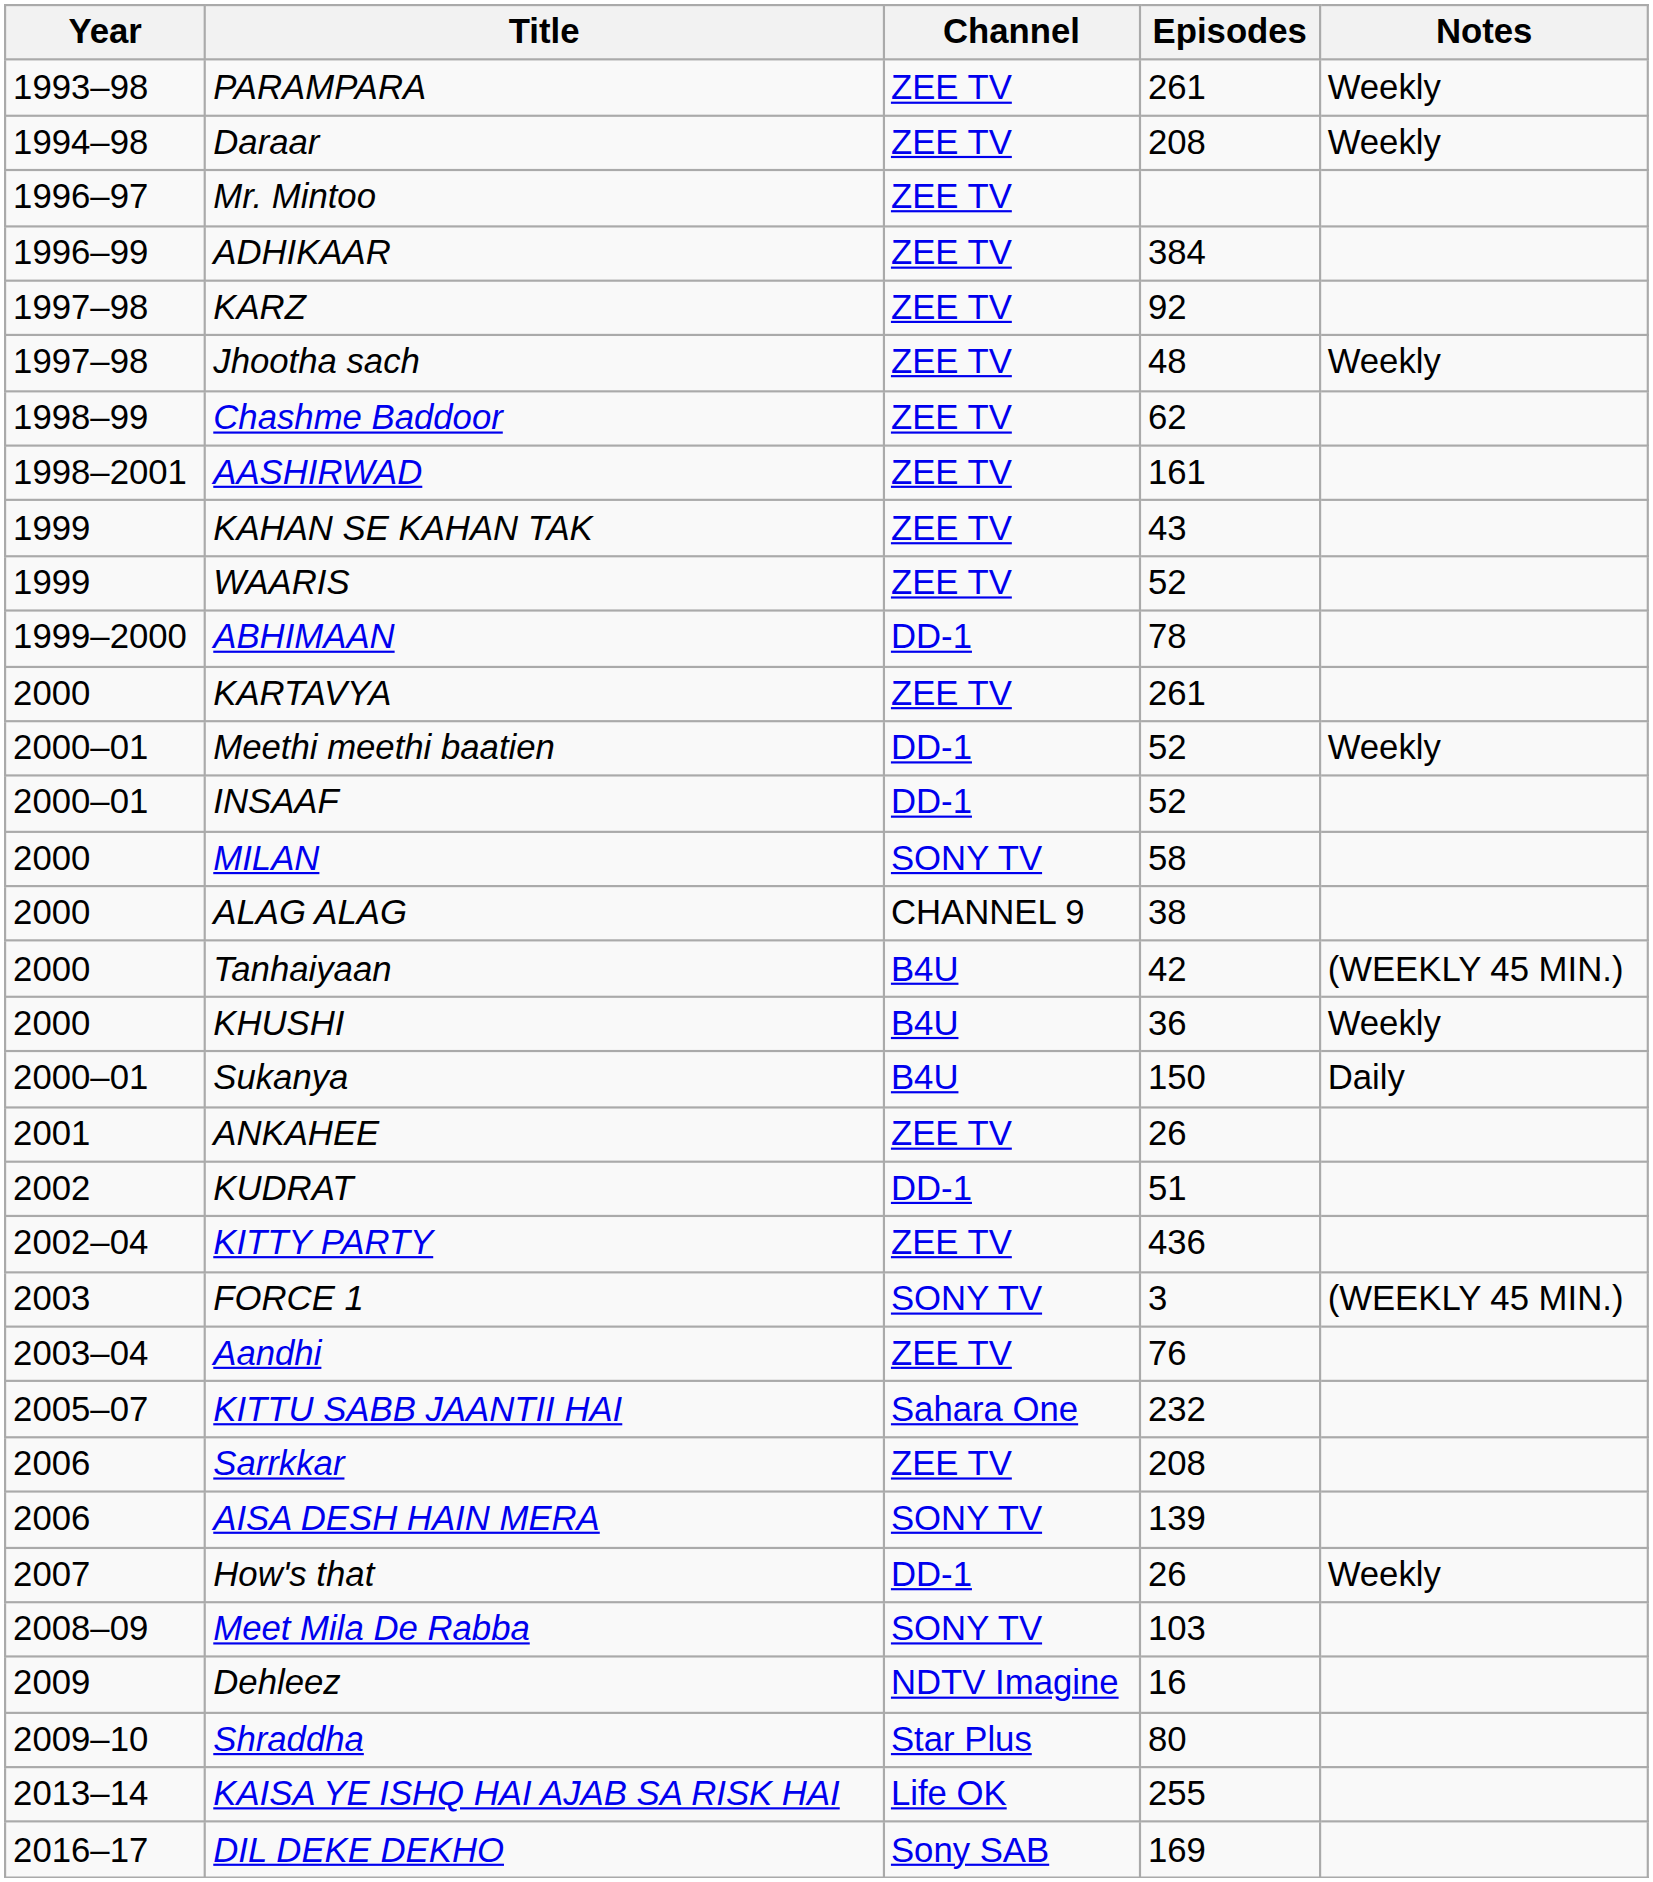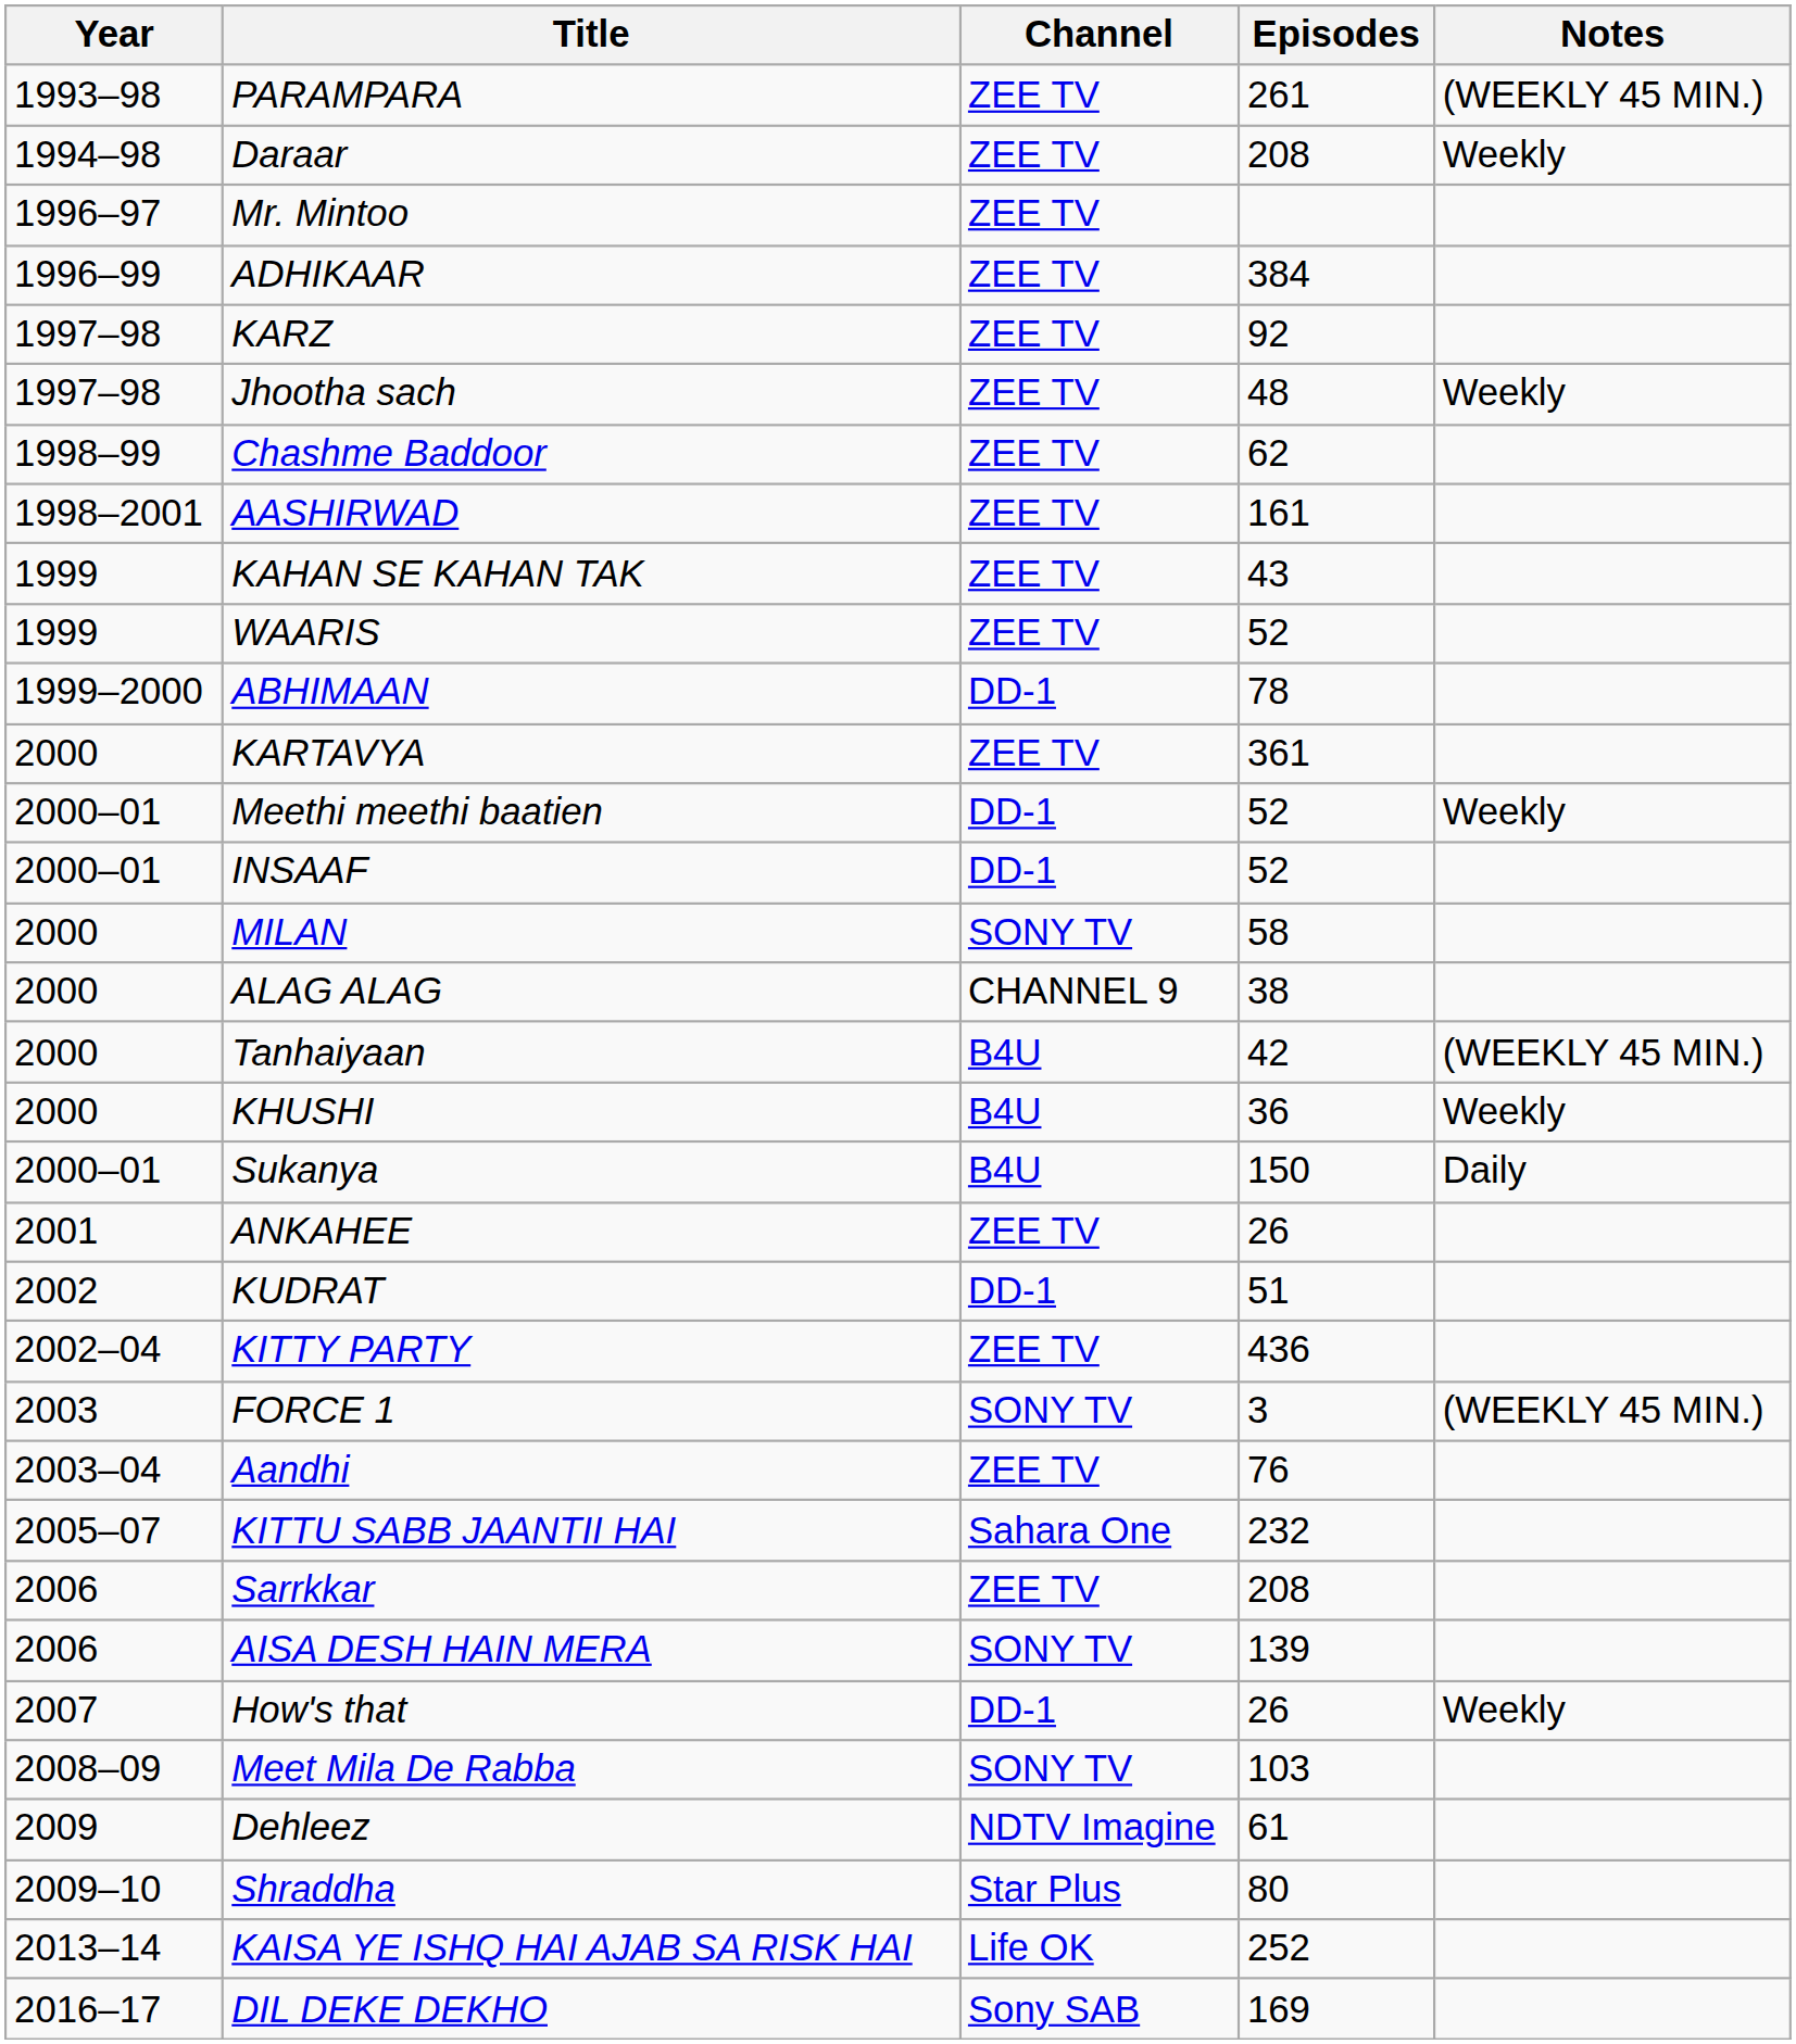PARAMPARA | Notes: Weekly -> (WEEKLY 45 MIN.)
KARTAVYA | Episodes: 261 -> 361
Dehleez | Episodes: 16 -> 61
KAISA YE ISHQ HAI AJAB SA RISK HAI | Episodes: 255 -> 252
